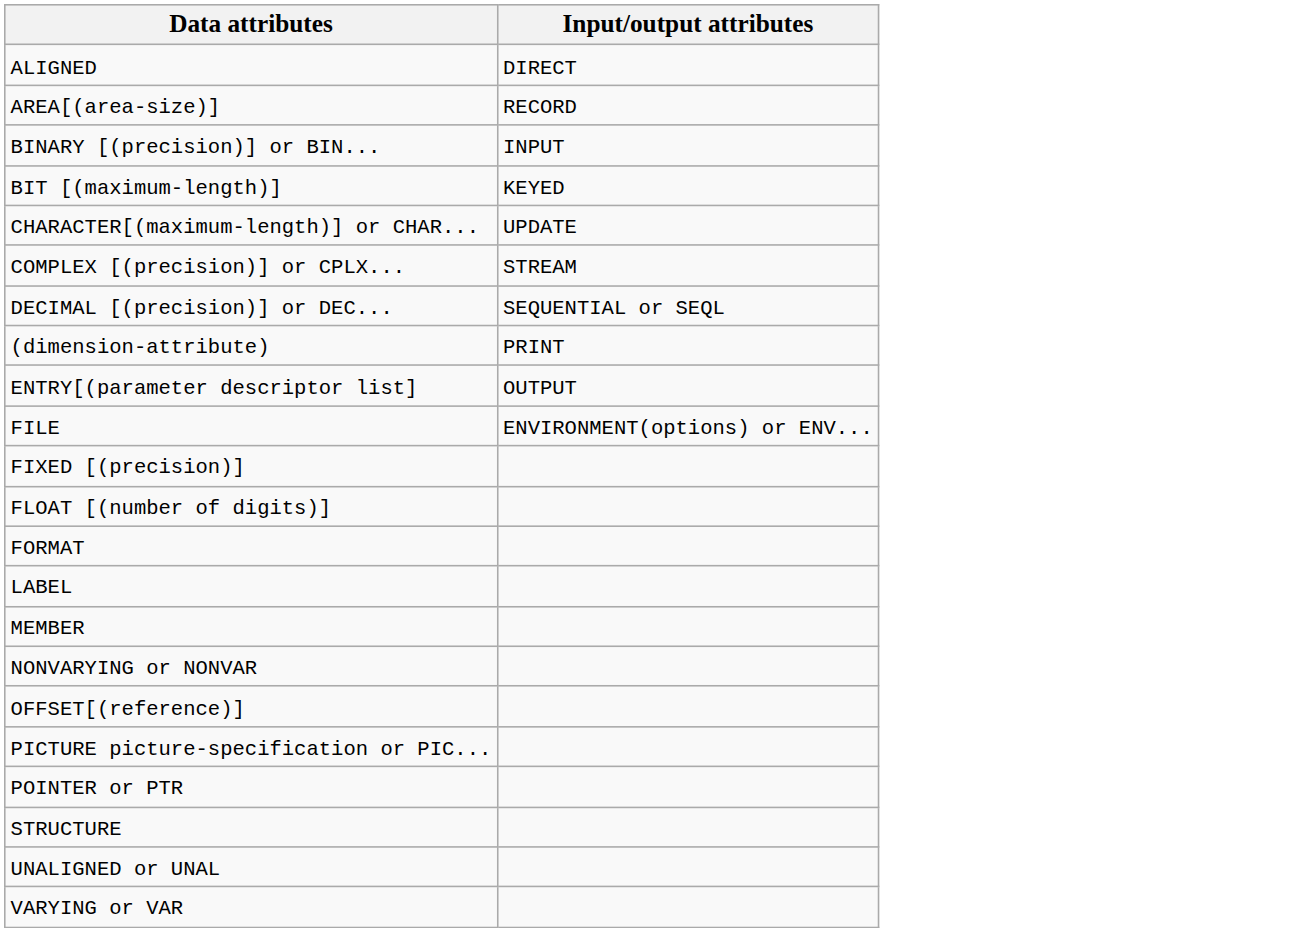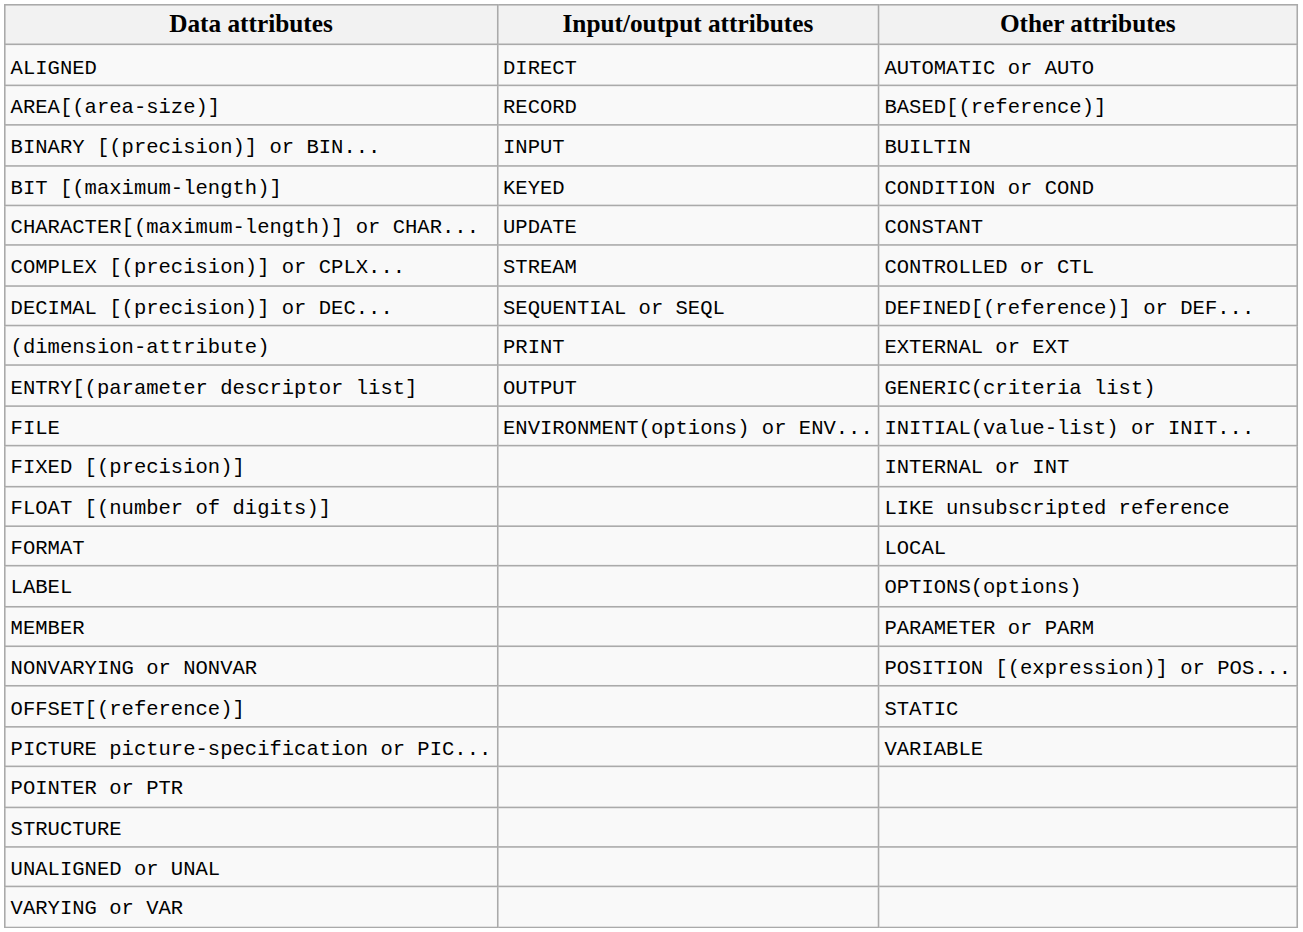+ column: Other attributes | AUTOMATIC or AUTO | BASED[(reference)] | BUILTIN | CONDITION or COND | CONSTANT | CONTROLLED or CTL | DEFINED[(reference)] or DEF... | EXTERNAL or EXT | GENERIC(criteria list) | INITIAL(value-list) or INIT... | INTERNAL or INT | LIKE unsubscripted reference | LOCAL | OPTIONS(options) | PARAMETER or PARM | POSITION [(expression)] or POS... | STATIC | VARIABLE
